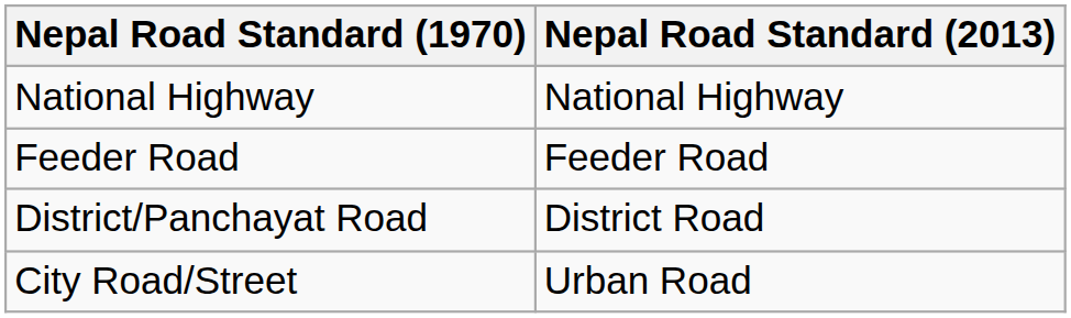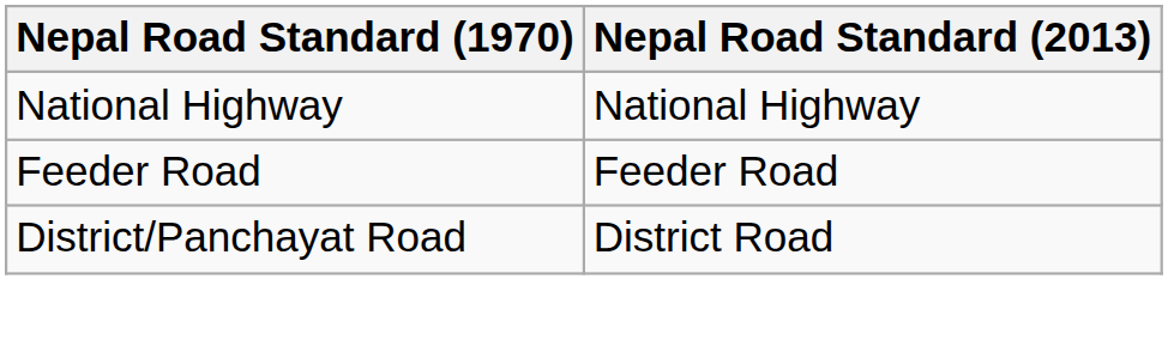- row: City Road/Street | Urban Road
